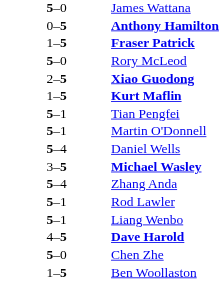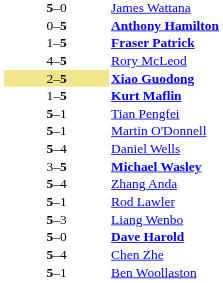Rory McLeod | column 2: 5–0 -> 4–5
Xiao Guodong | column 2: no background -> khaki background
Liang Wenbo | column 2: 5–1 -> 5–3
Dave Harold | column 2: 4–5 -> 5–0
Chen Zhe | column 2: 5–0 -> 5–4
Ben Woollaston | column 2: 1–5 -> 5–1
